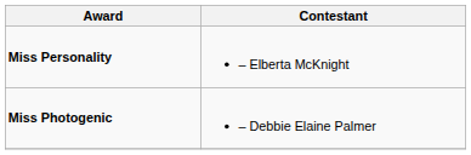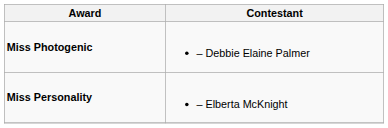rows swapped: Miss Personality <-> Miss Photogenic
